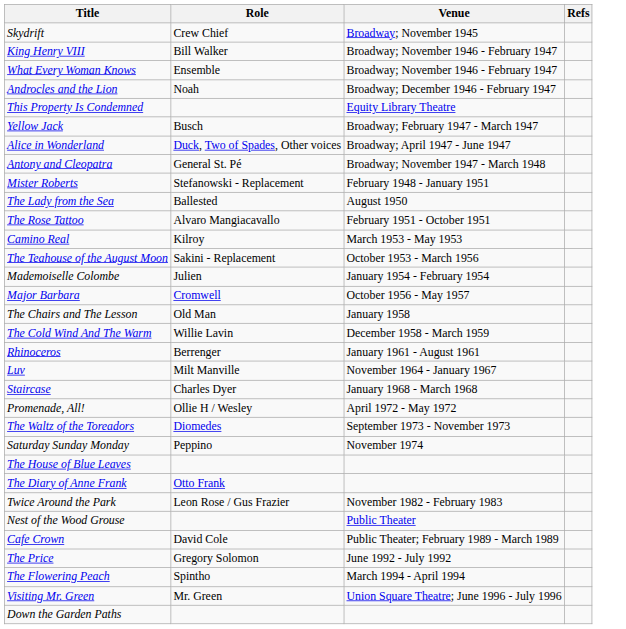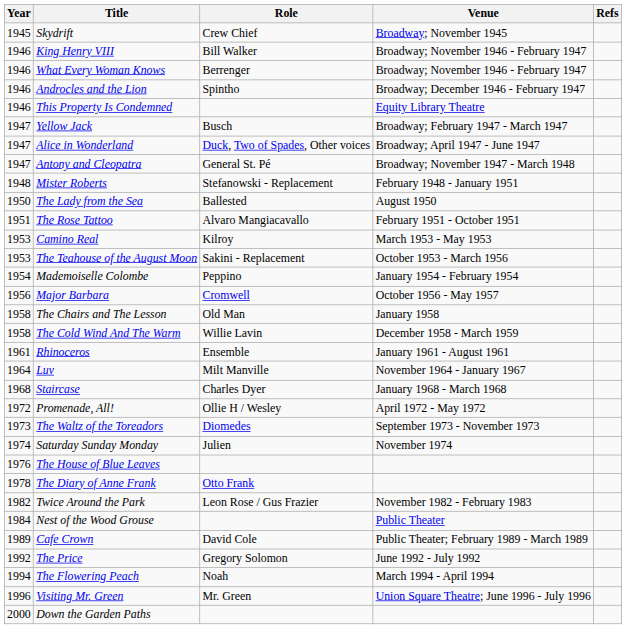+ column: Year | 1945 | 1946 | 1946 | 1946 | 1946 | 1947 | 1947 | 1947 | 1948 | 1950 | 1951 | 1953 | 1953 | 1954 | 1956 | 1958 | 1958 | 1961 | 1964 | 1968 | 1972 | 1973 | 1974 | 1976 | 1978 | 1982 | 1984 | 1989 | 1992 | 1994 | 1996 | 2000
What Every Woman Knows | Role: Ensemble -> Berrenger
Androcles and the Lion | Role: Noah -> Spintho
Mademoiselle Colombe | Role: Julien -> Peppino
Rhinoceros | Role: Berrenger -> Ensemble
Saturday Sunday Monday | Role: Peppino -> Julien
The Flowering Peach | Role: Spintho -> Noah
